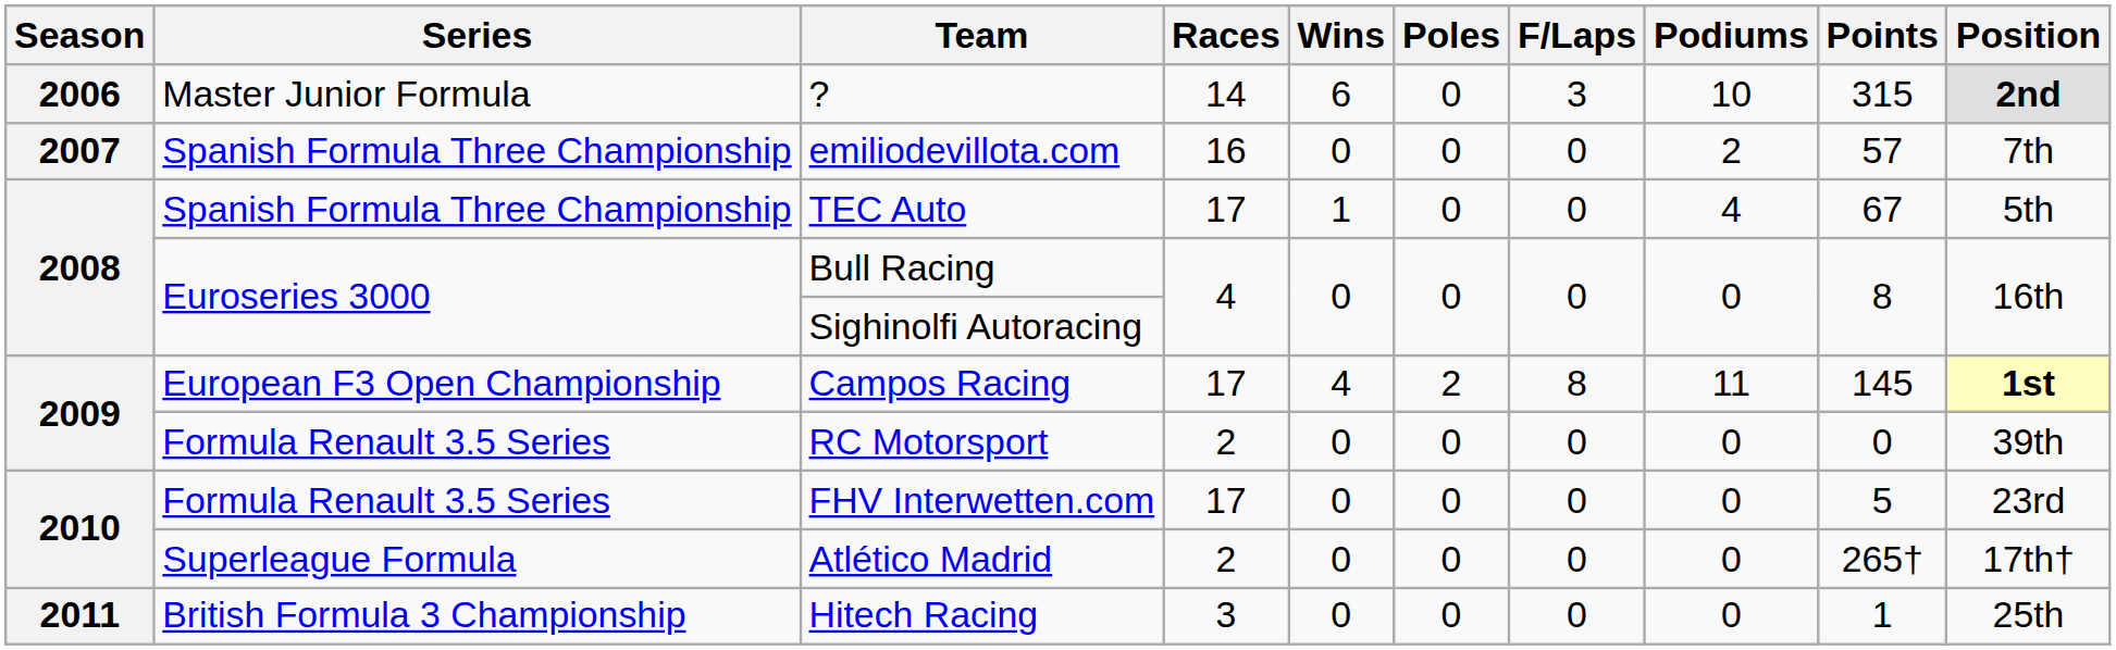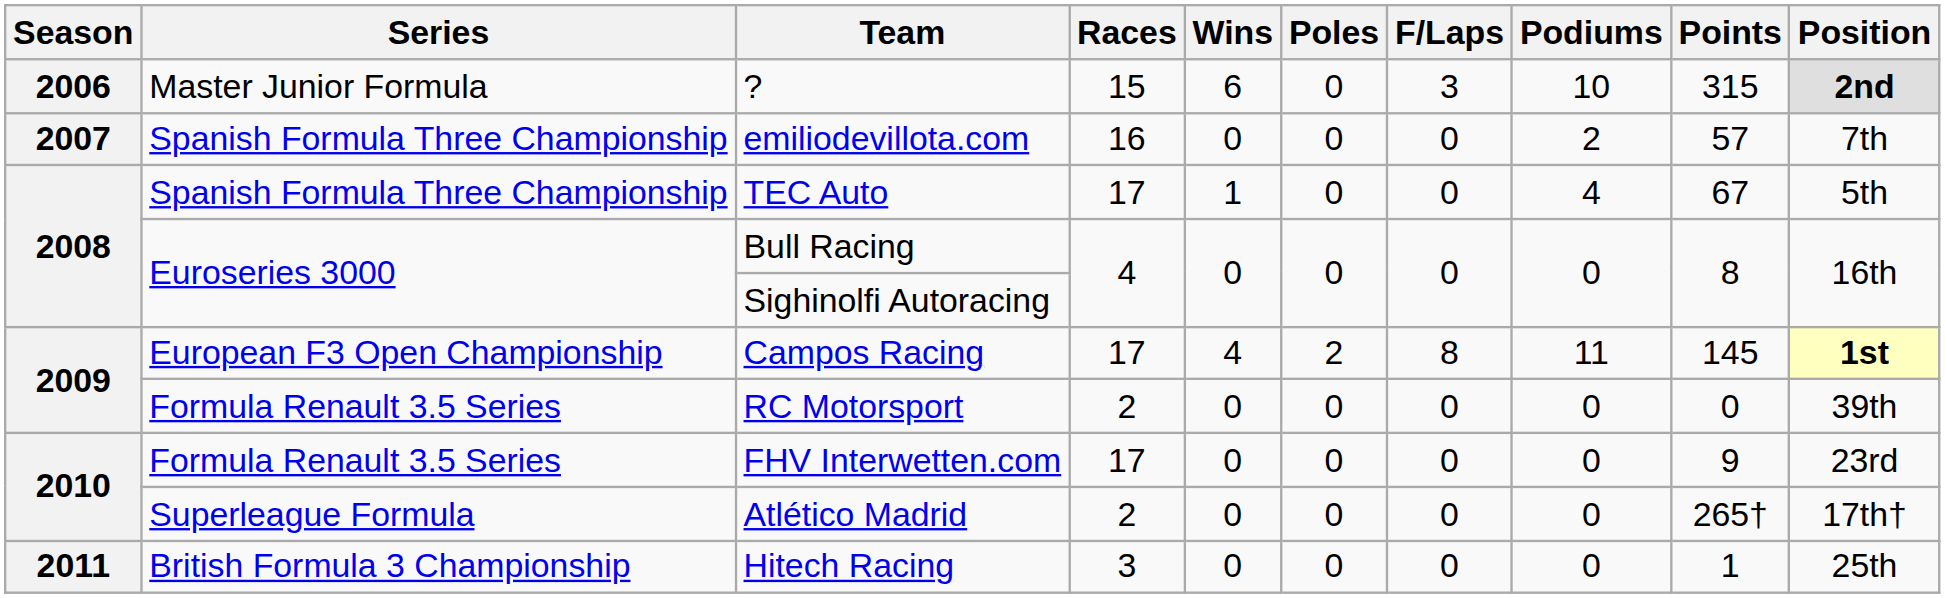? | Races: 14 -> 15
FHV Interwetten.com | Points: 5 -> 9
